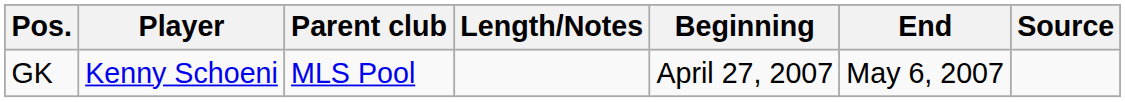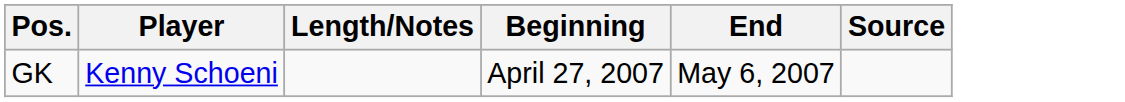- column: Parent club | MLS Pool
